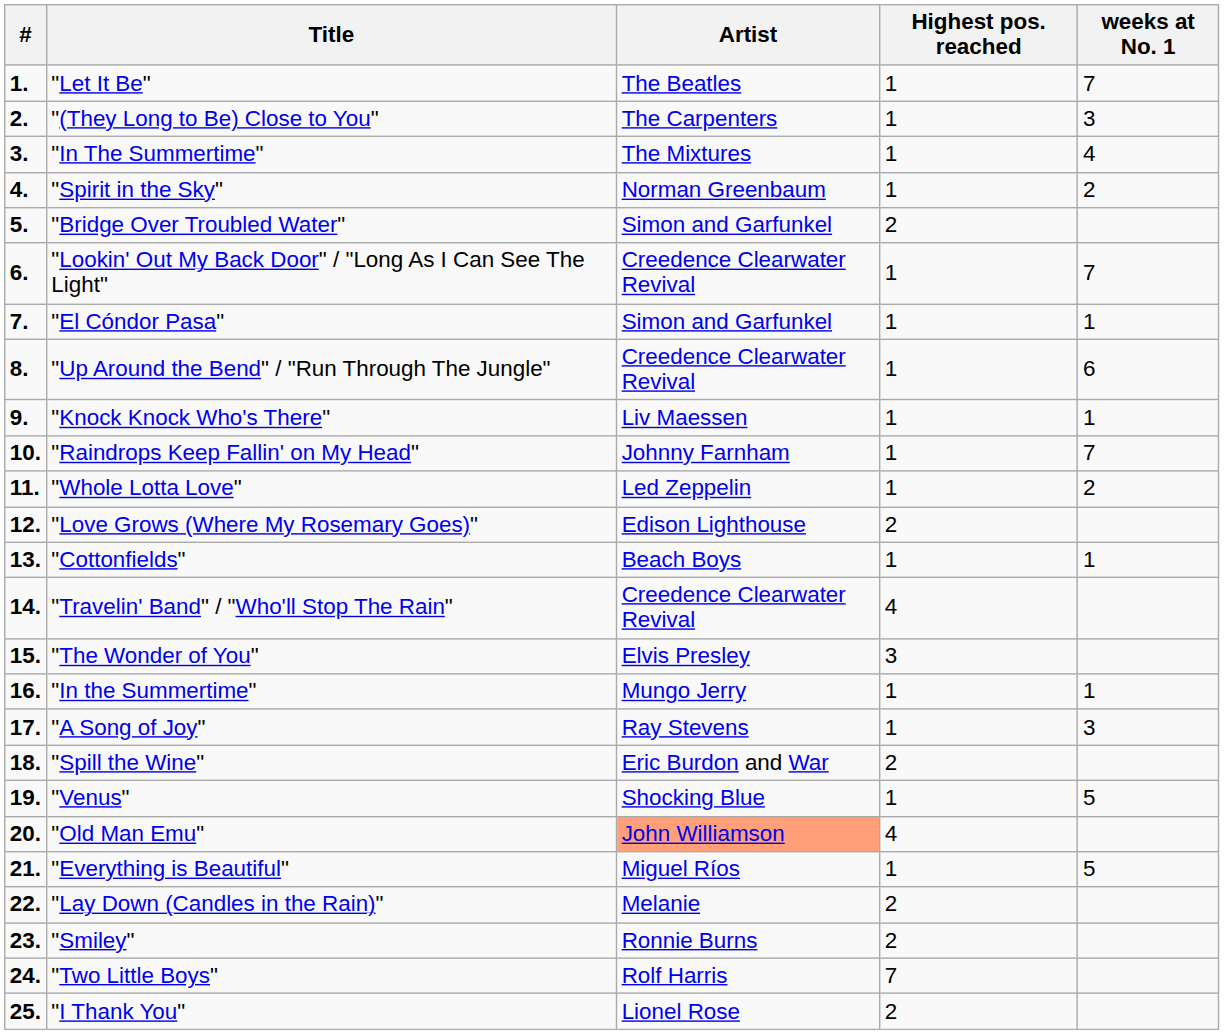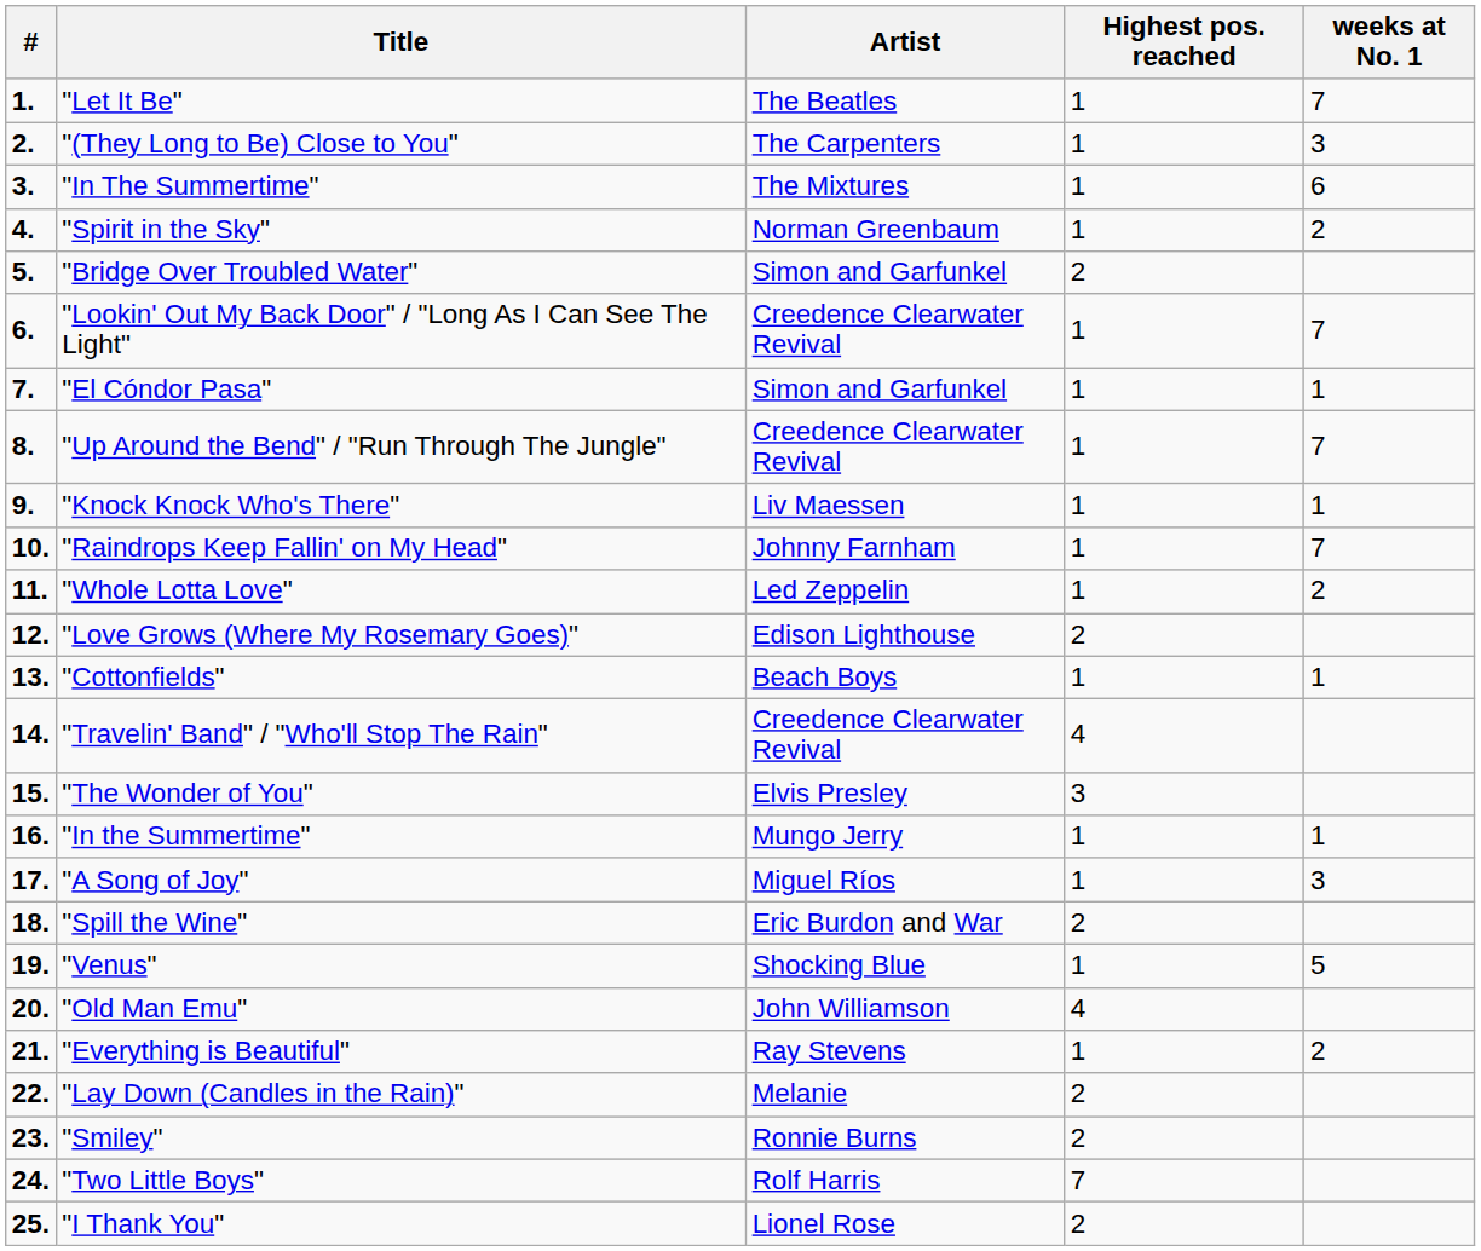"In The Summertime" | weeks at No. 1: 4 -> 6
"Up Around the Bend" / "Run Through The Jungle" | weeks at No. 1: 6 -> 7
"A Song of Joy" | Artist: Ray Stevens -> Miguel Ríos
"Old Man Emu" | Artist: lightsalmon background -> no background
"Everything is Beautiful" | Artist: Miguel Ríos -> Ray Stevens
"Everything is Beautiful" | weeks at No. 1: 5 -> 2
